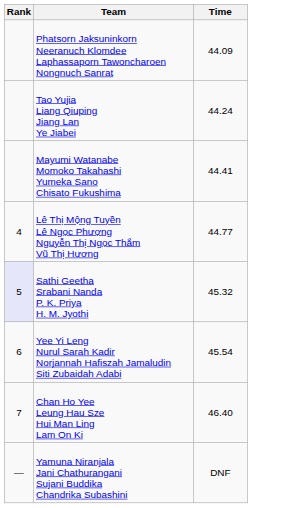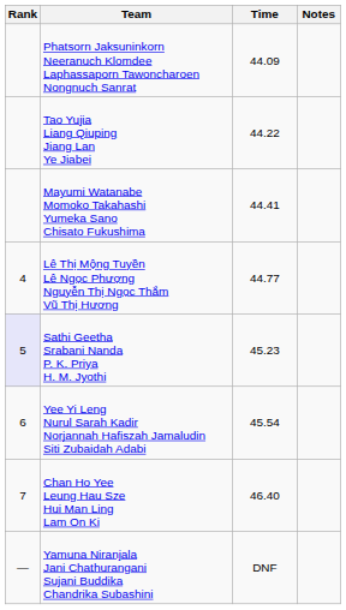+ column: Notes
Tao Yujia Liang Qiuping Jiang Lan Ye Jiabei | Time: 44.24 -> 44.22
Sathi Geetha Srabani Nanda P. K. Priya H. M. Jyothi | Time: 45.32 -> 45.23
